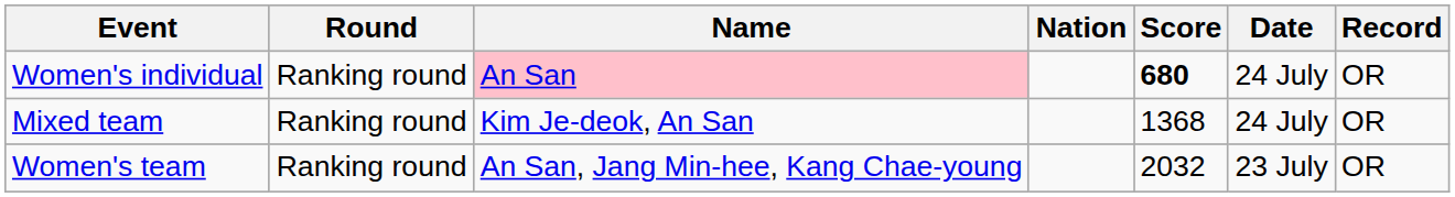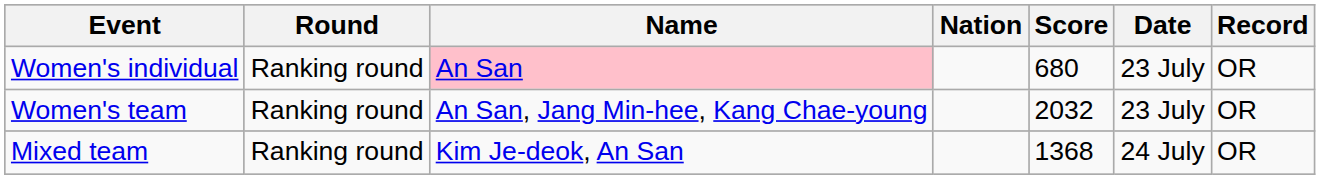Women's individual | Score: bold -> normal
Women's individual | Date: 24 July -> 23 July
rows swapped: Women's team <-> Mixed team
